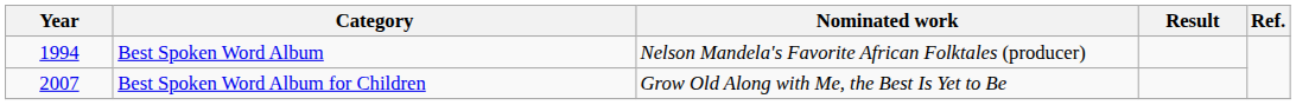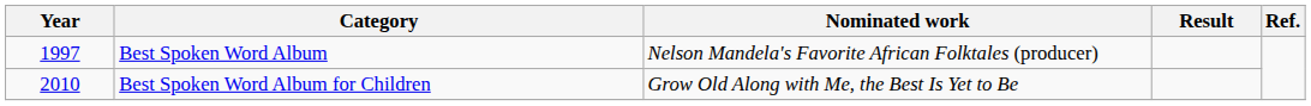Best Spoken Word Album | Year: 1994 -> 1997
Best Spoken Word Album for Children | Year: 2007 -> 2010
